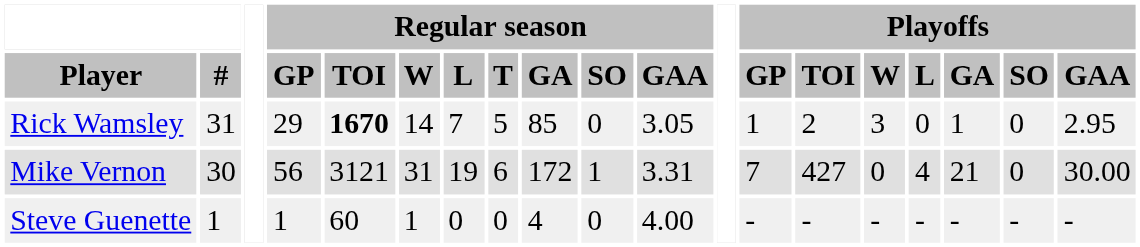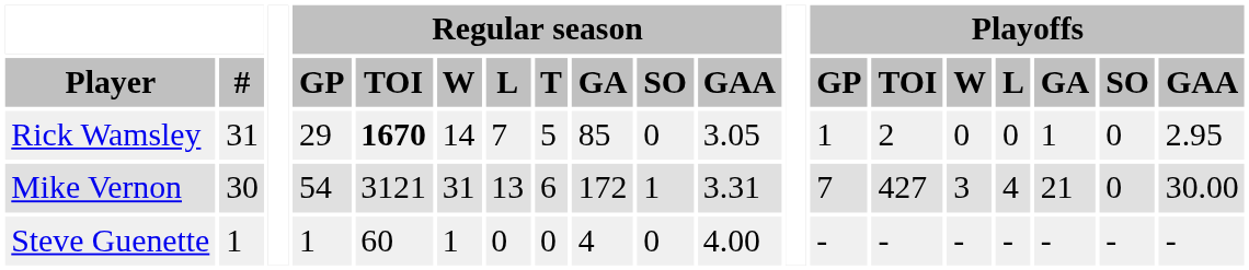Rick Wamsley | Playoffs / W: 3 -> 0
Mike Vernon | Regular season / GP: 56 -> 54
Mike Vernon | Regular season / L: 19 -> 13
Mike Vernon | Playoffs / W: 0 -> 3
